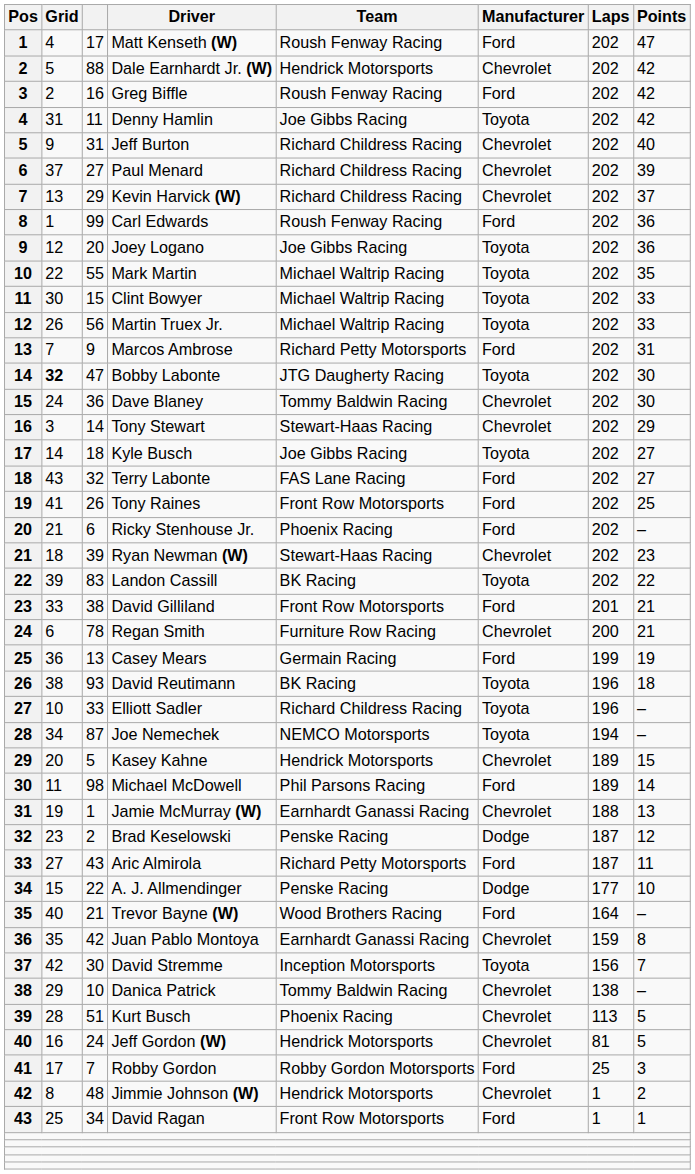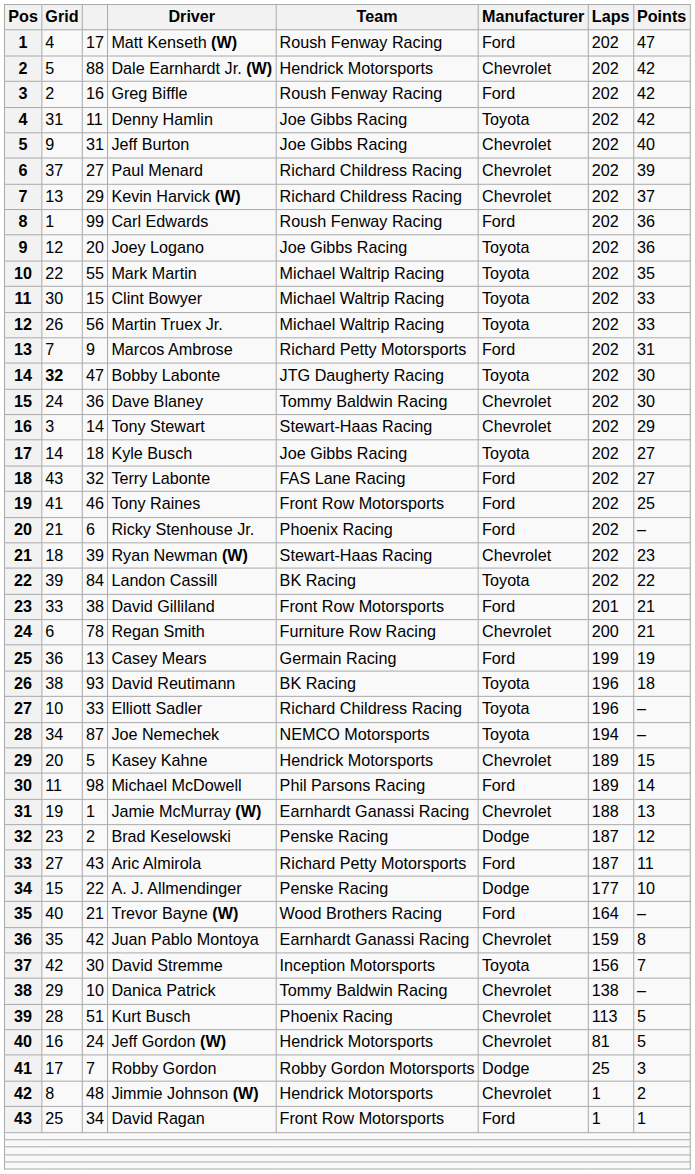Jeff Burton | Team: Richard Childress Racing -> Joe Gibbs Racing
Tony Raines | column 3: 26 -> 46
Landon Cassill | column 3: 83 -> 84
Robby Gordon | Manufacturer: Ford -> Dodge
